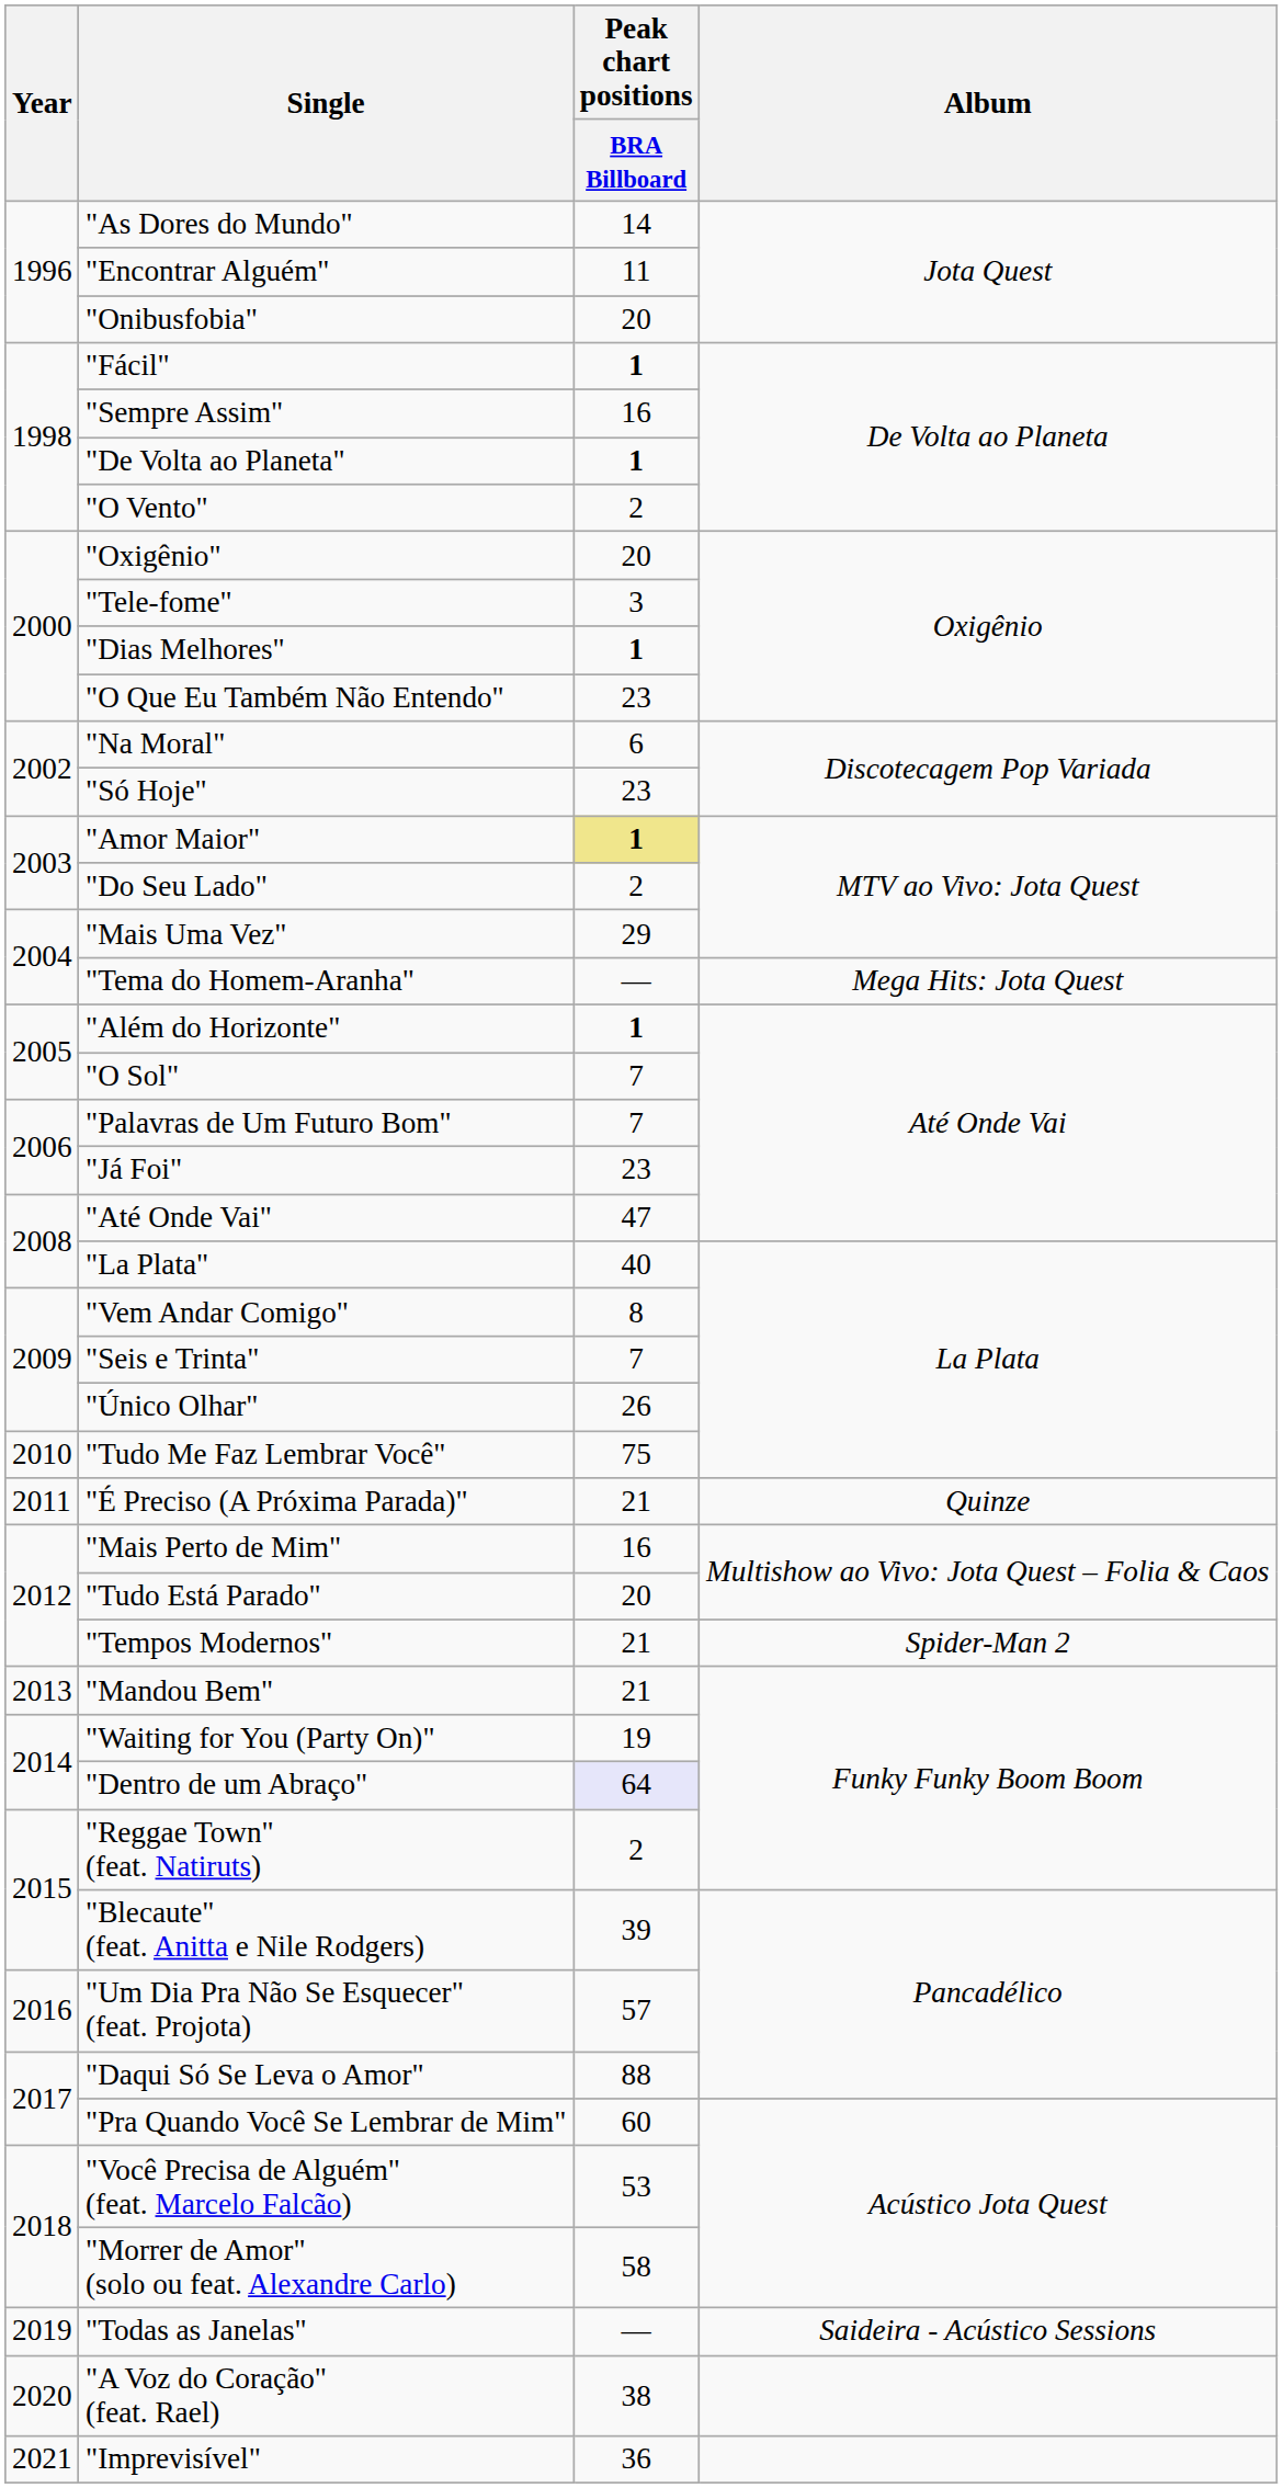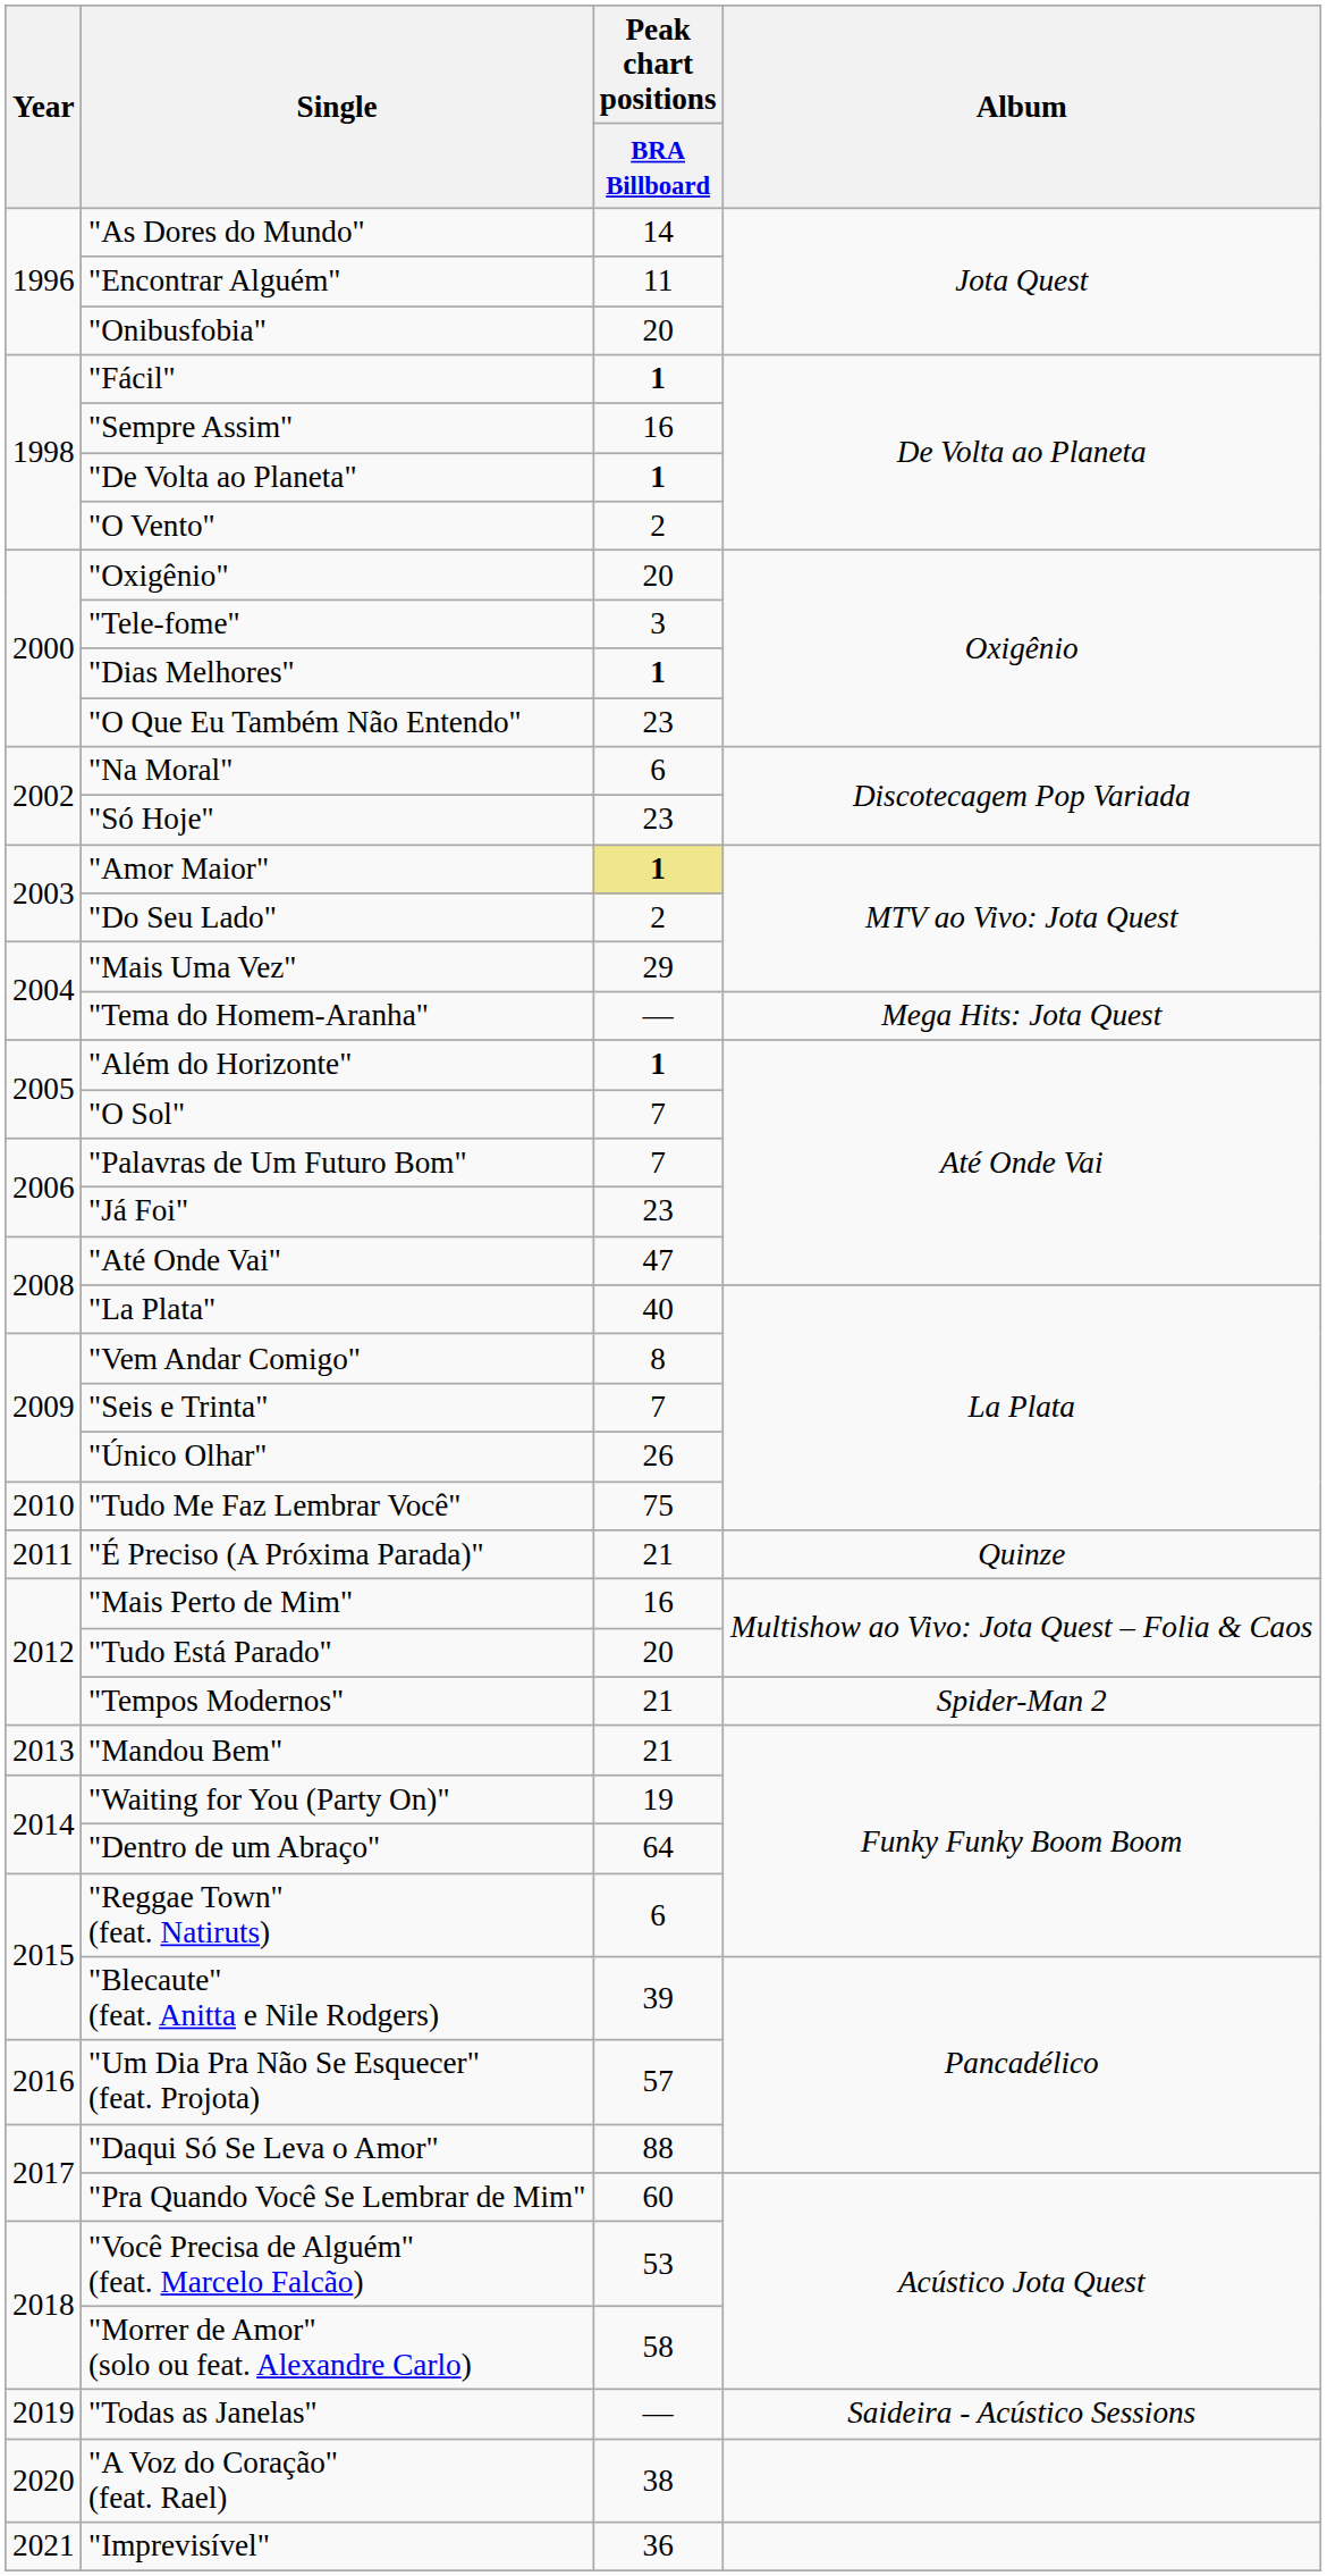"Dentro de um Abraço" | Peak chart positions / BRA Billboard: lavender background -> no background
"Reggae Town" (feat. Natiruts) | Peak chart positions / BRA Billboard: 2 -> 6
